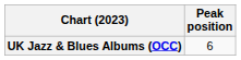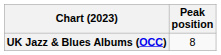UK Jazz & Blues Albums (OCC) | Peak position: 6 -> 8
